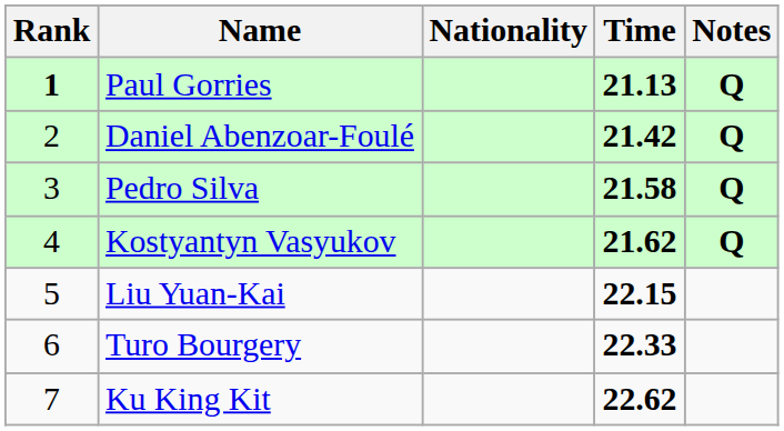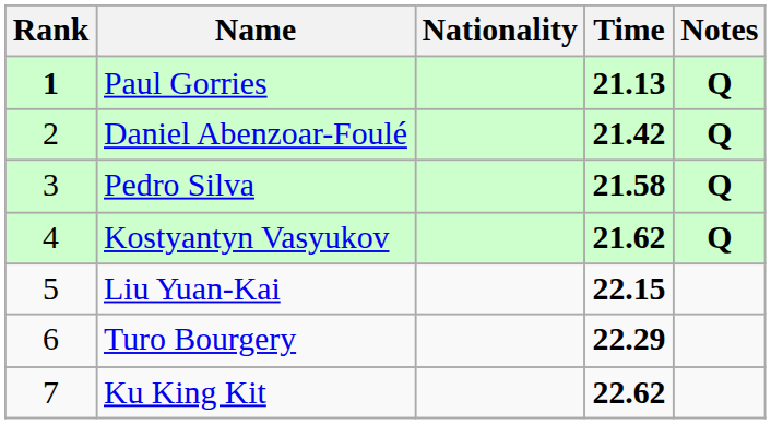Turo Bourgery | Time: 22.33 -> 22.29
